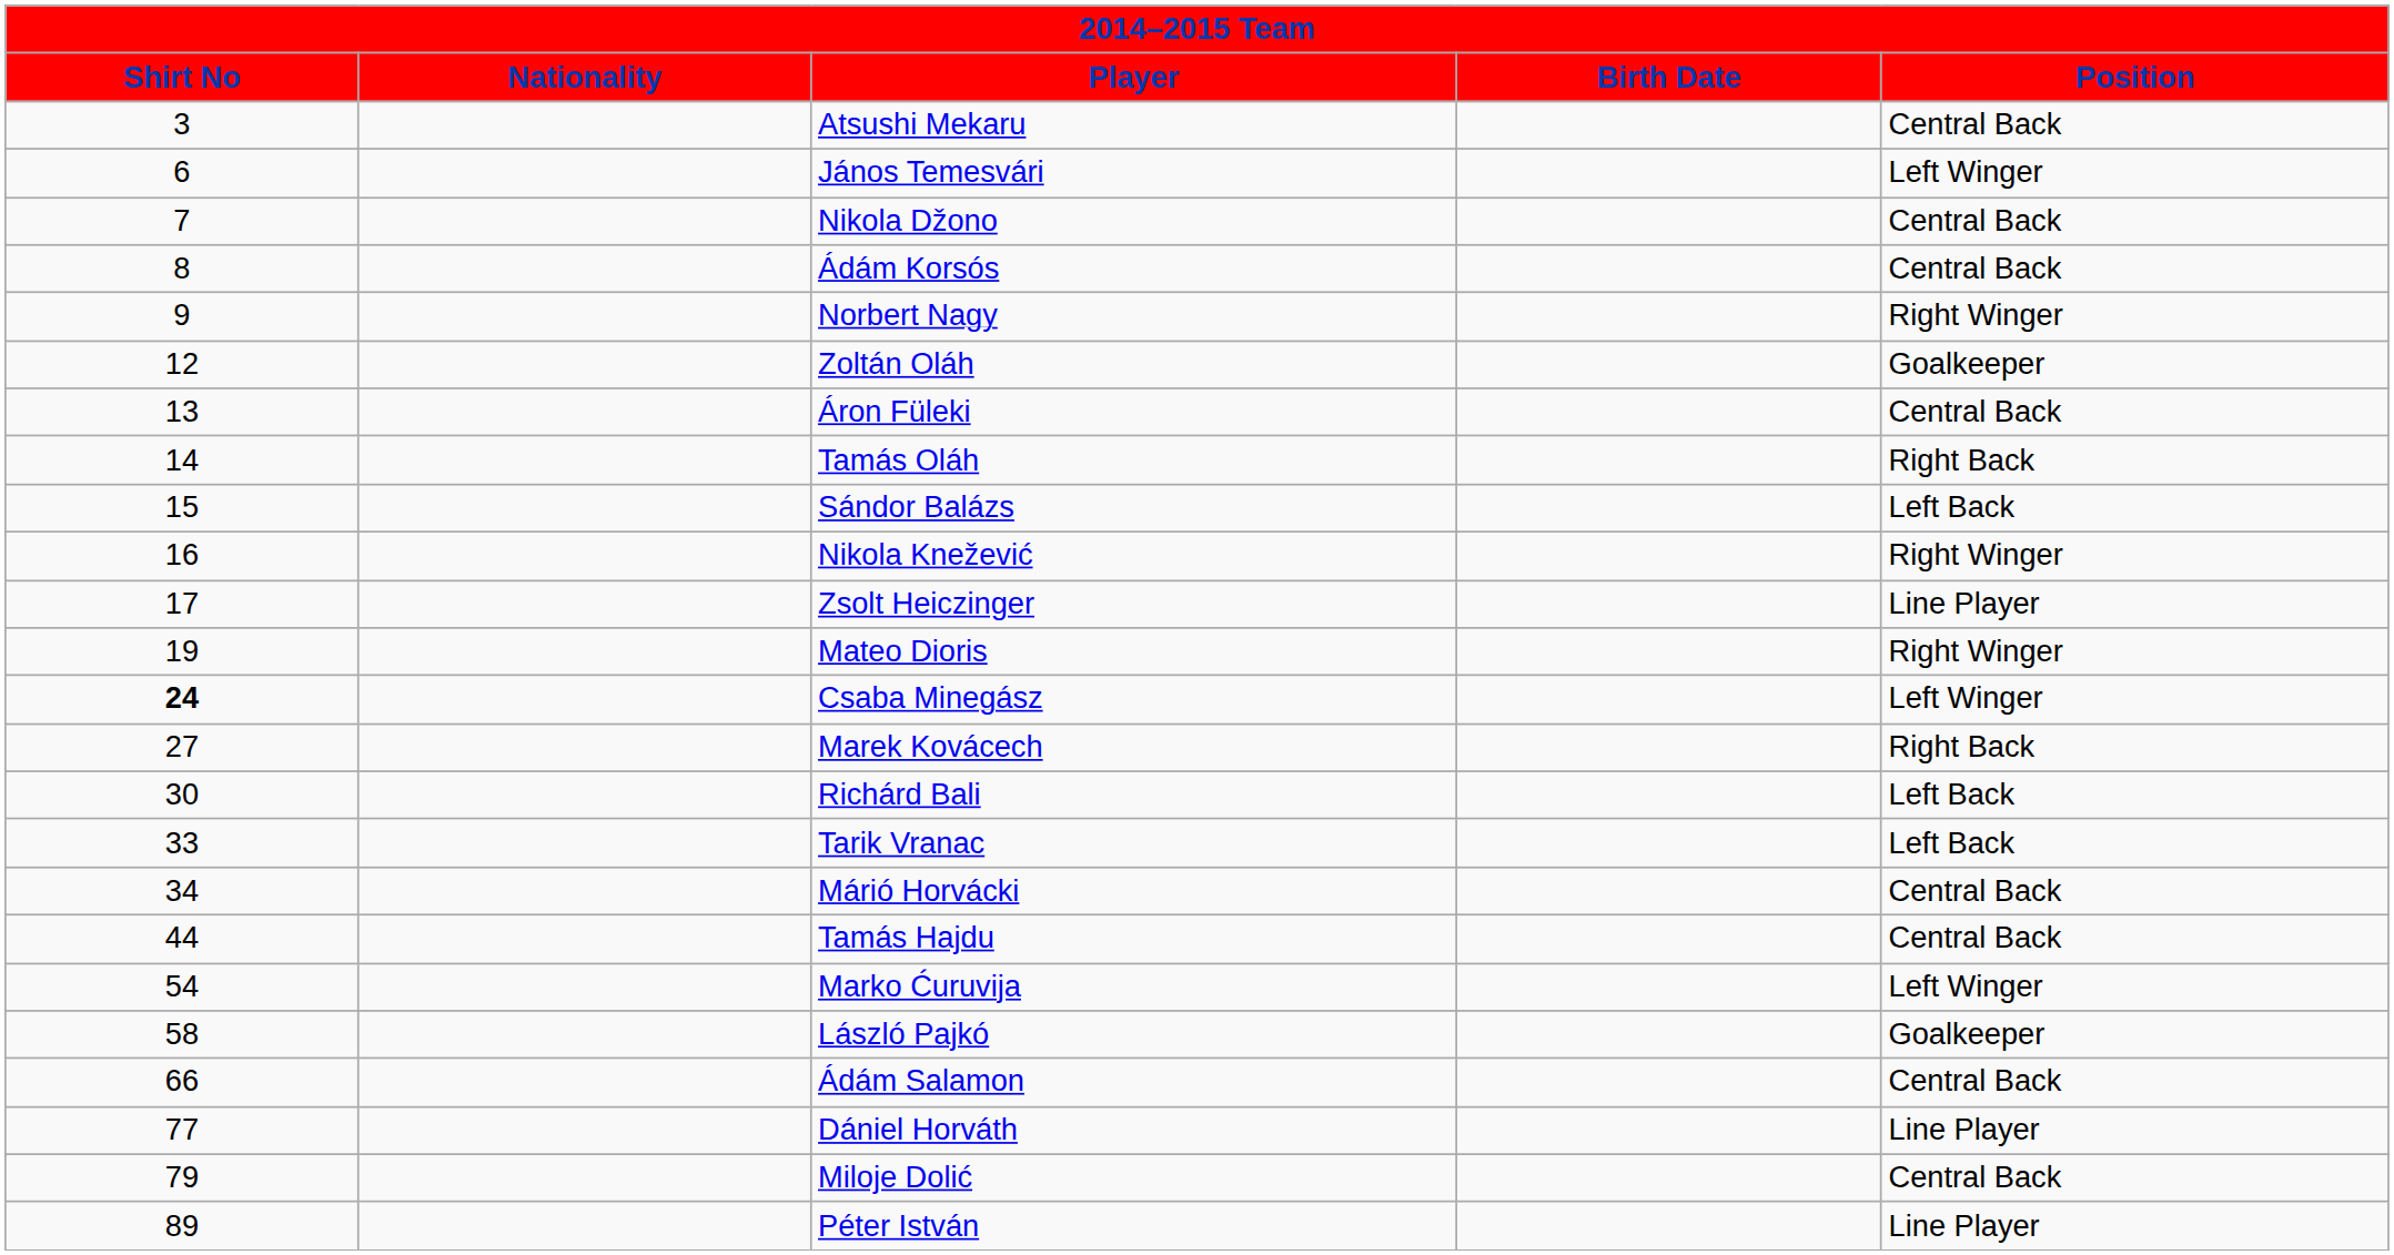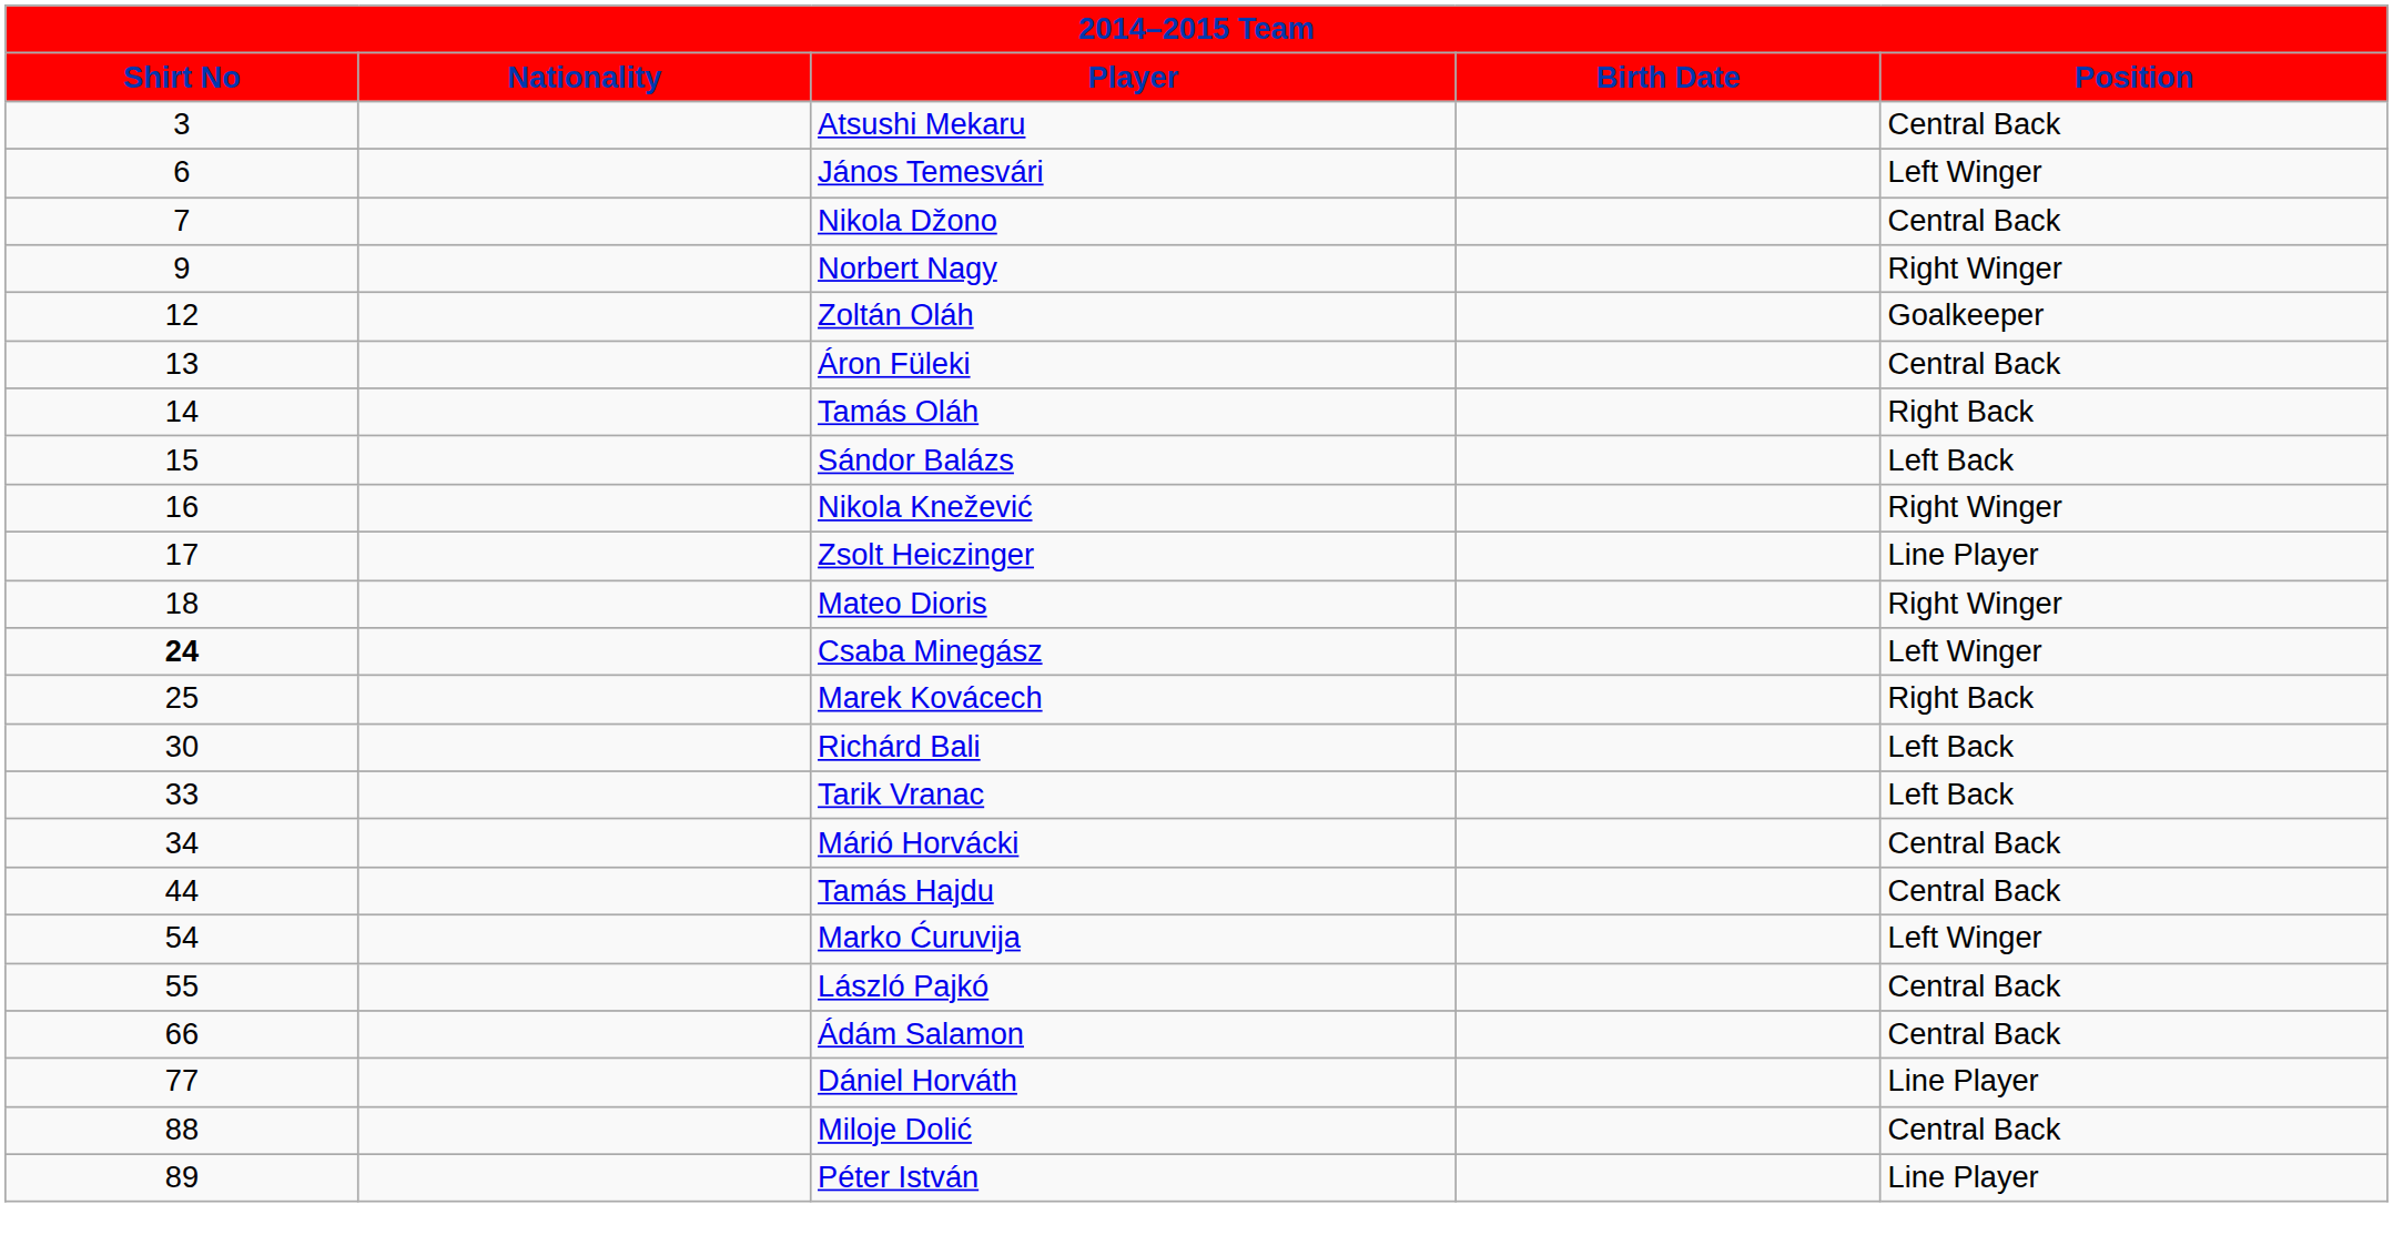- row: 8 | Ádám Korsós | Central Back
Mateo Dioris | Shirt No: 19 -> 18
Marek Kovácech | Shirt No: 27 -> 25
László Pajkó | Shirt No: 58 -> 55
László Pajkó | Position: Goalkeeper -> Central Back
Miloje Dolić | Shirt No: 79 -> 88
